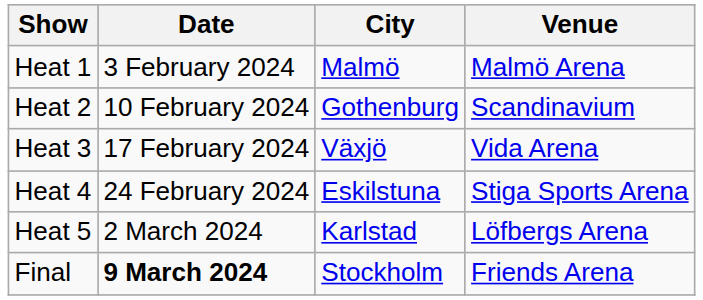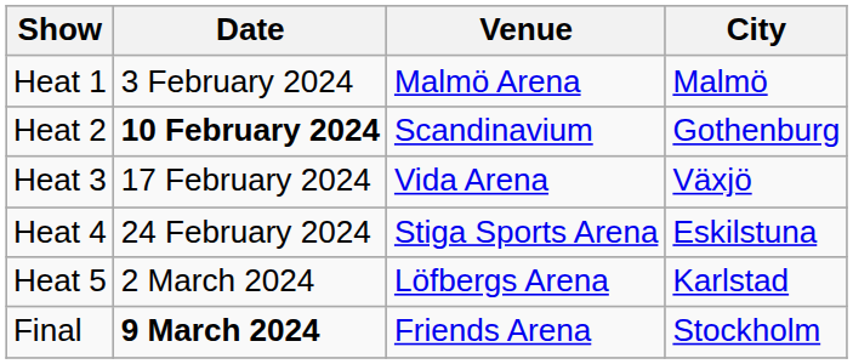columns swapped: City <-> Venue
Heat 2 | Date: normal -> bold
